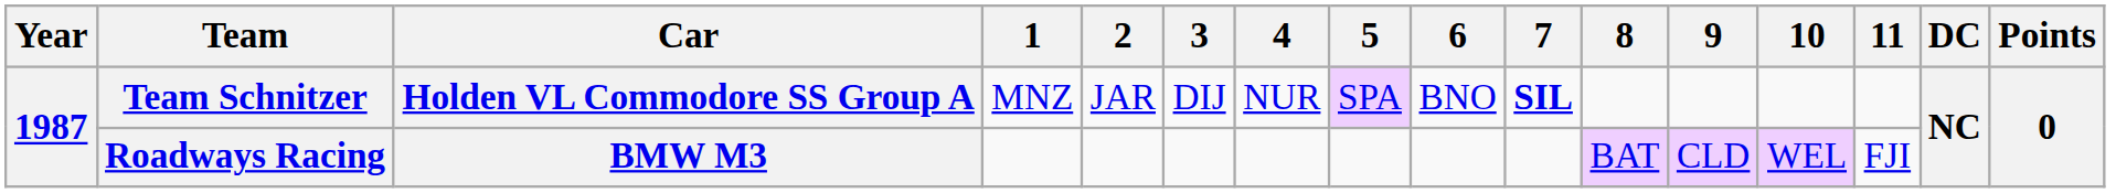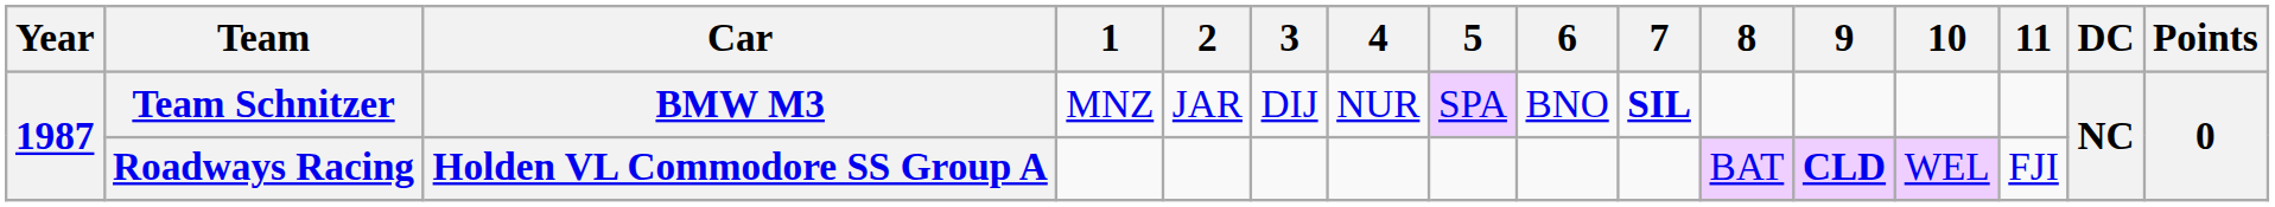Team Schnitzer | Car: Holden VL Commodore SS Group A -> BMW M3
Roadways Racing | Car: BMW M3 -> Holden VL Commodore SS Group A
Roadways Racing | 9: normal -> bold
